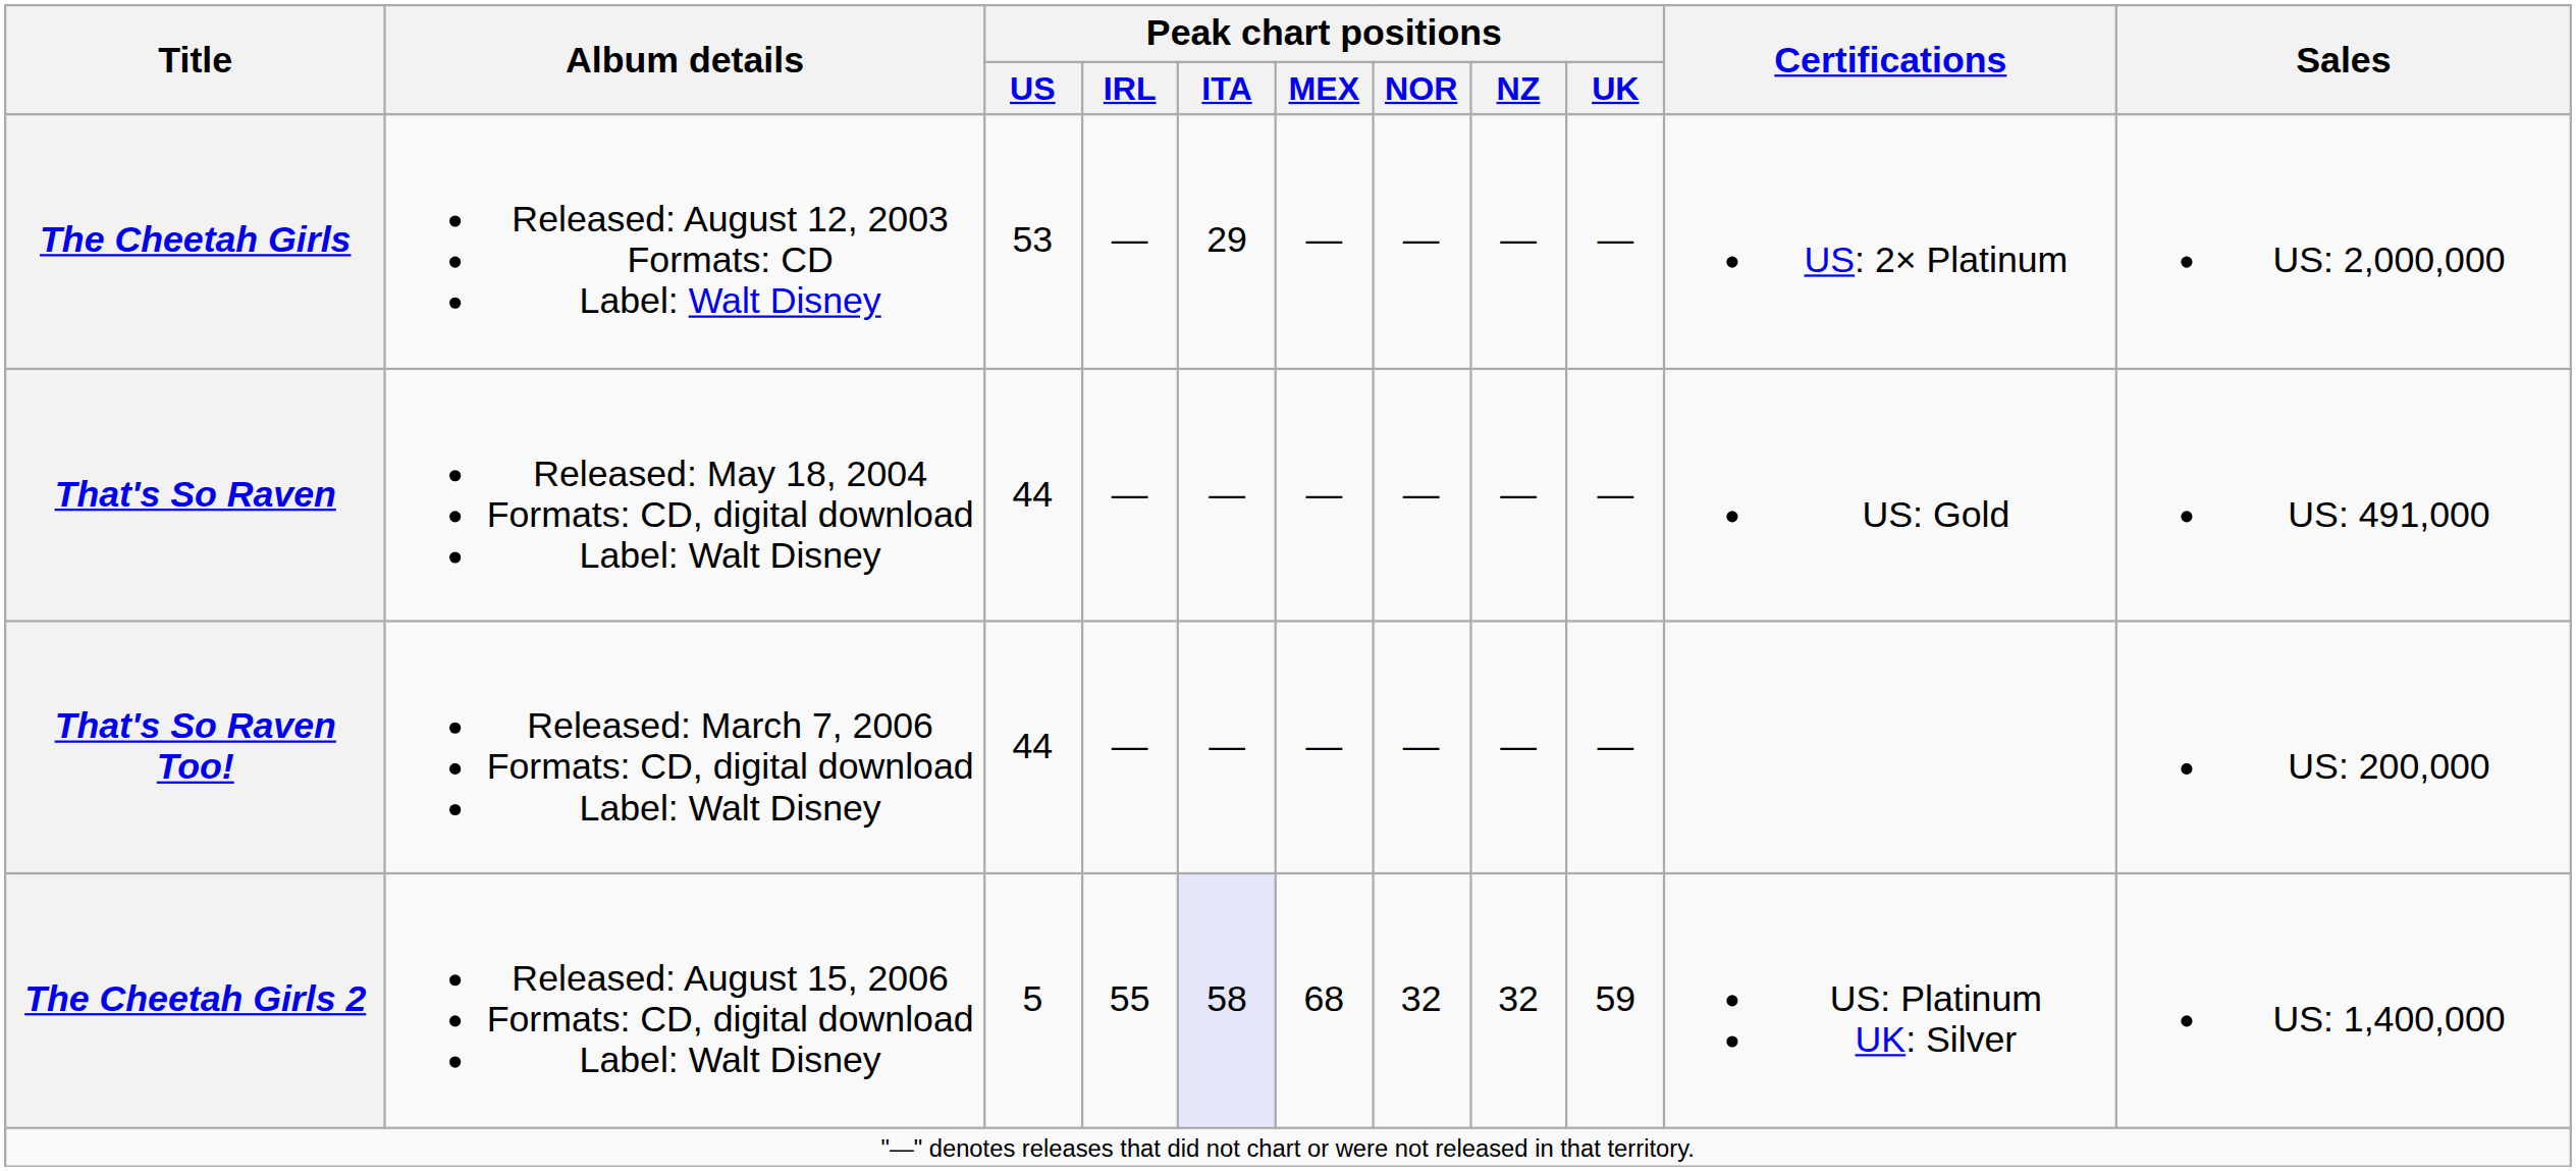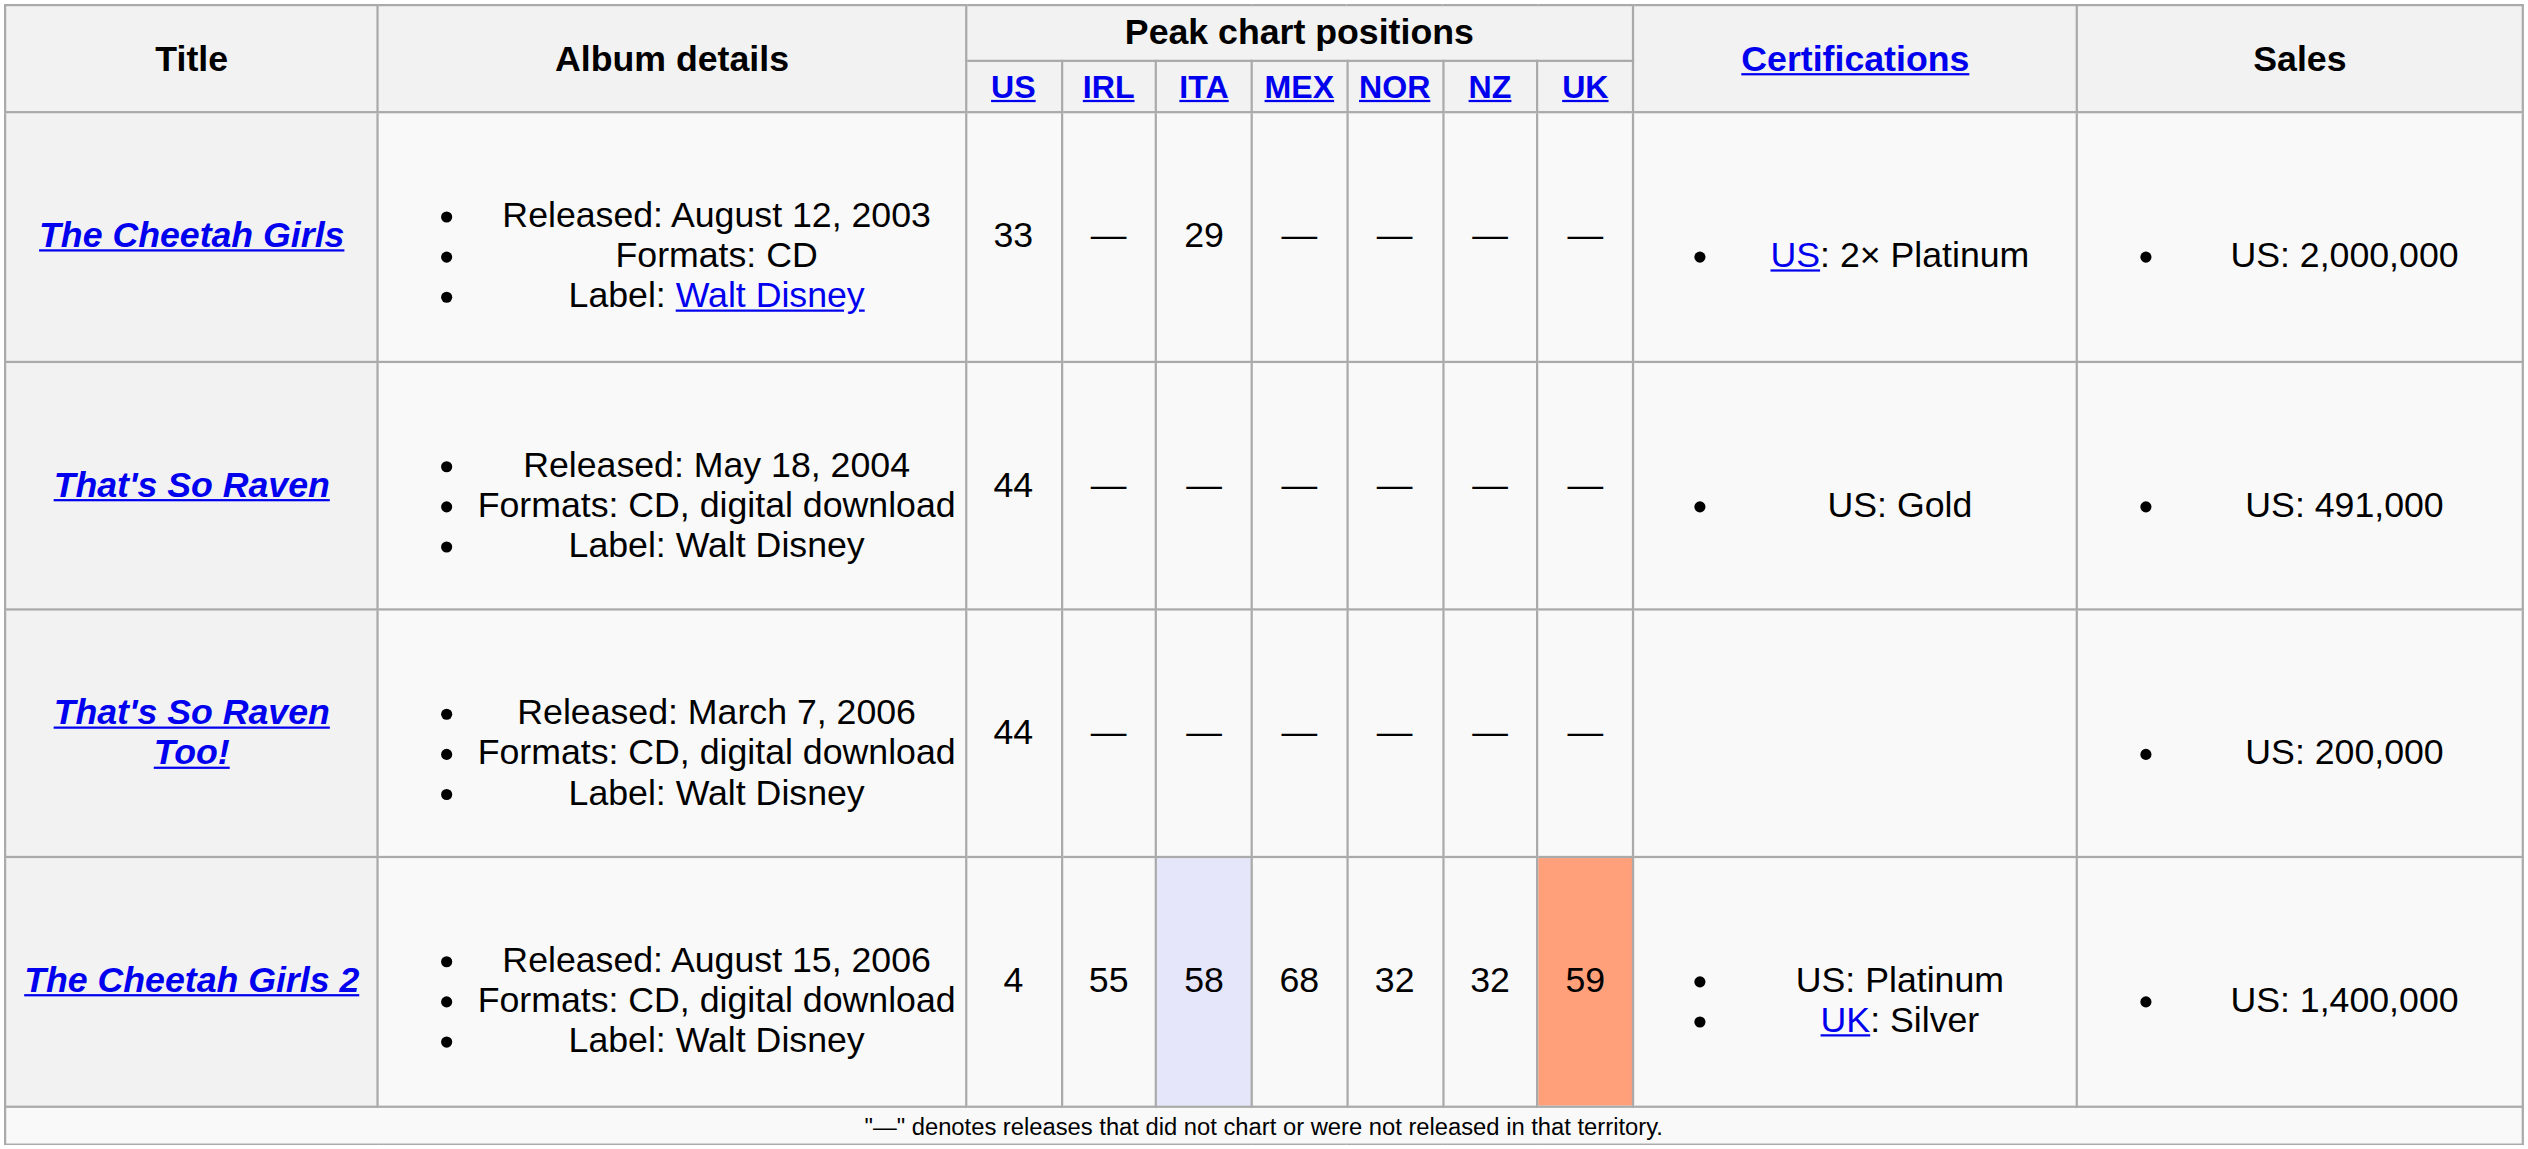The Cheetah Girls | Peak chart positions / US: 53 -> 33
The Cheetah Girls 2 | Peak chart positions / US: 5 -> 4
The Cheetah Girls 2 | Peak chart positions / UK: no background -> lightsalmon background
